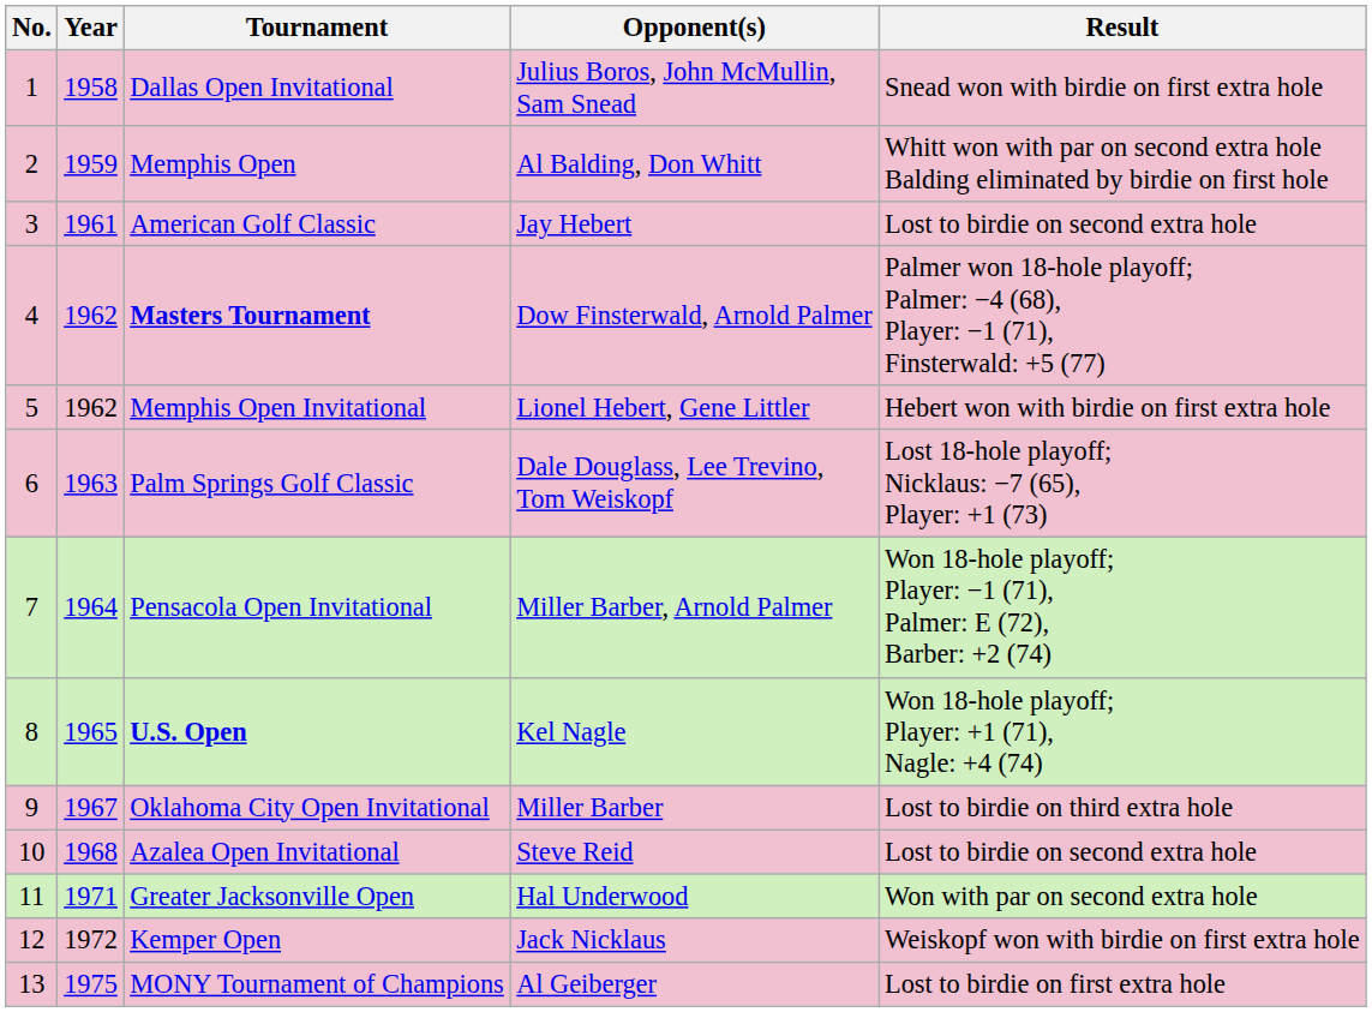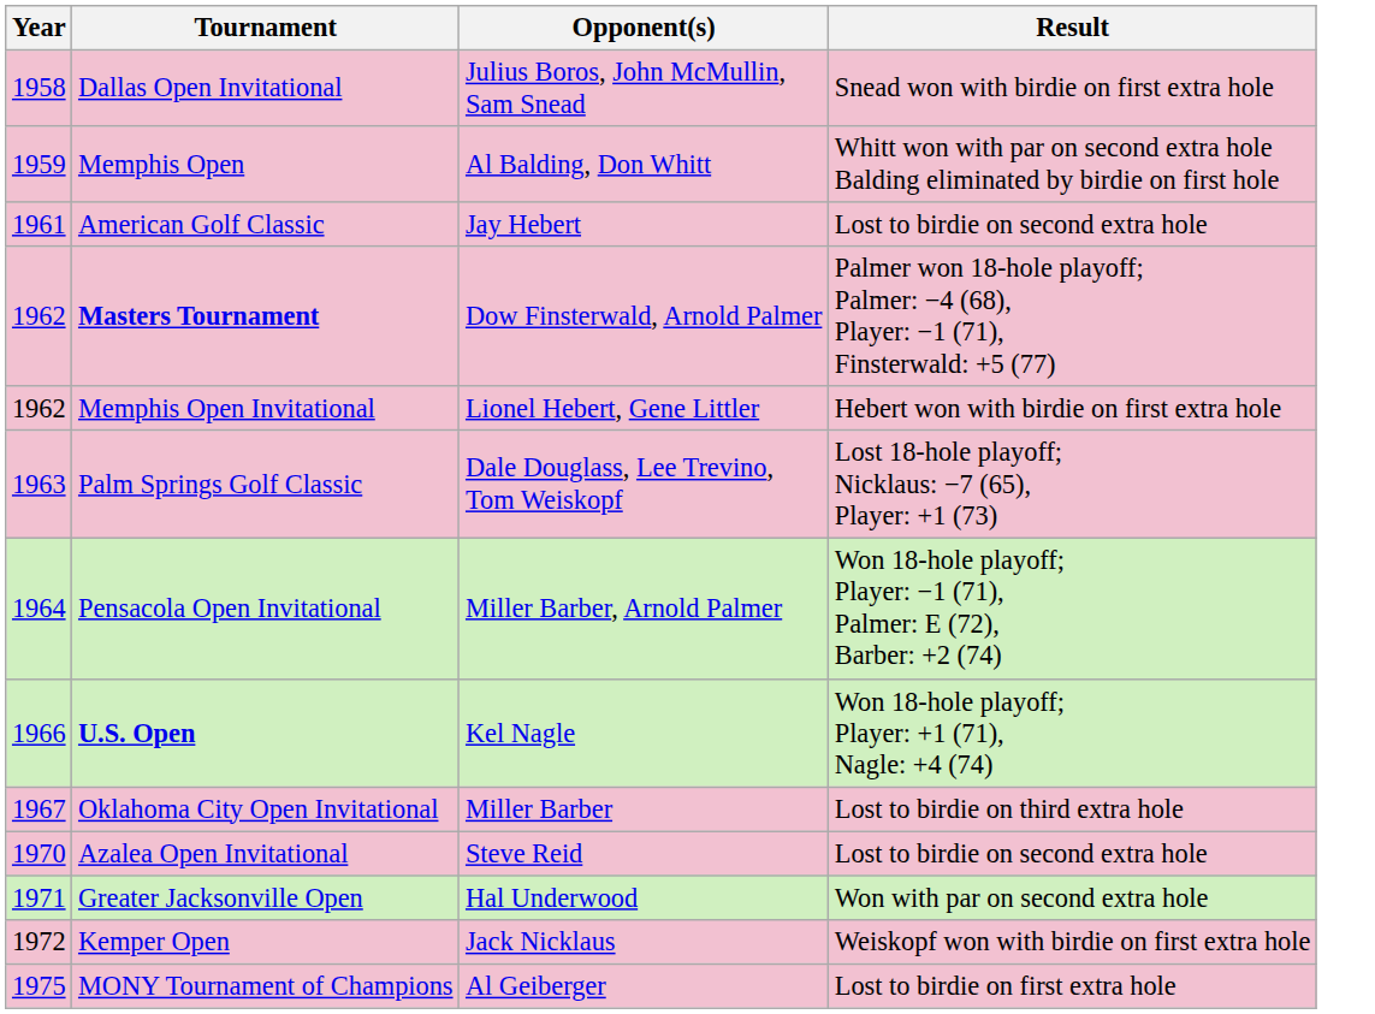- column: No. | 1 | 2 | 3 | 4 | 5 | 6 | 7 | 8 | 9 | 10 | 11 | 12 | 13
U.S. Open | Year: 1965 -> 1966
Azalea Open Invitational | Year: 1968 -> 1970
